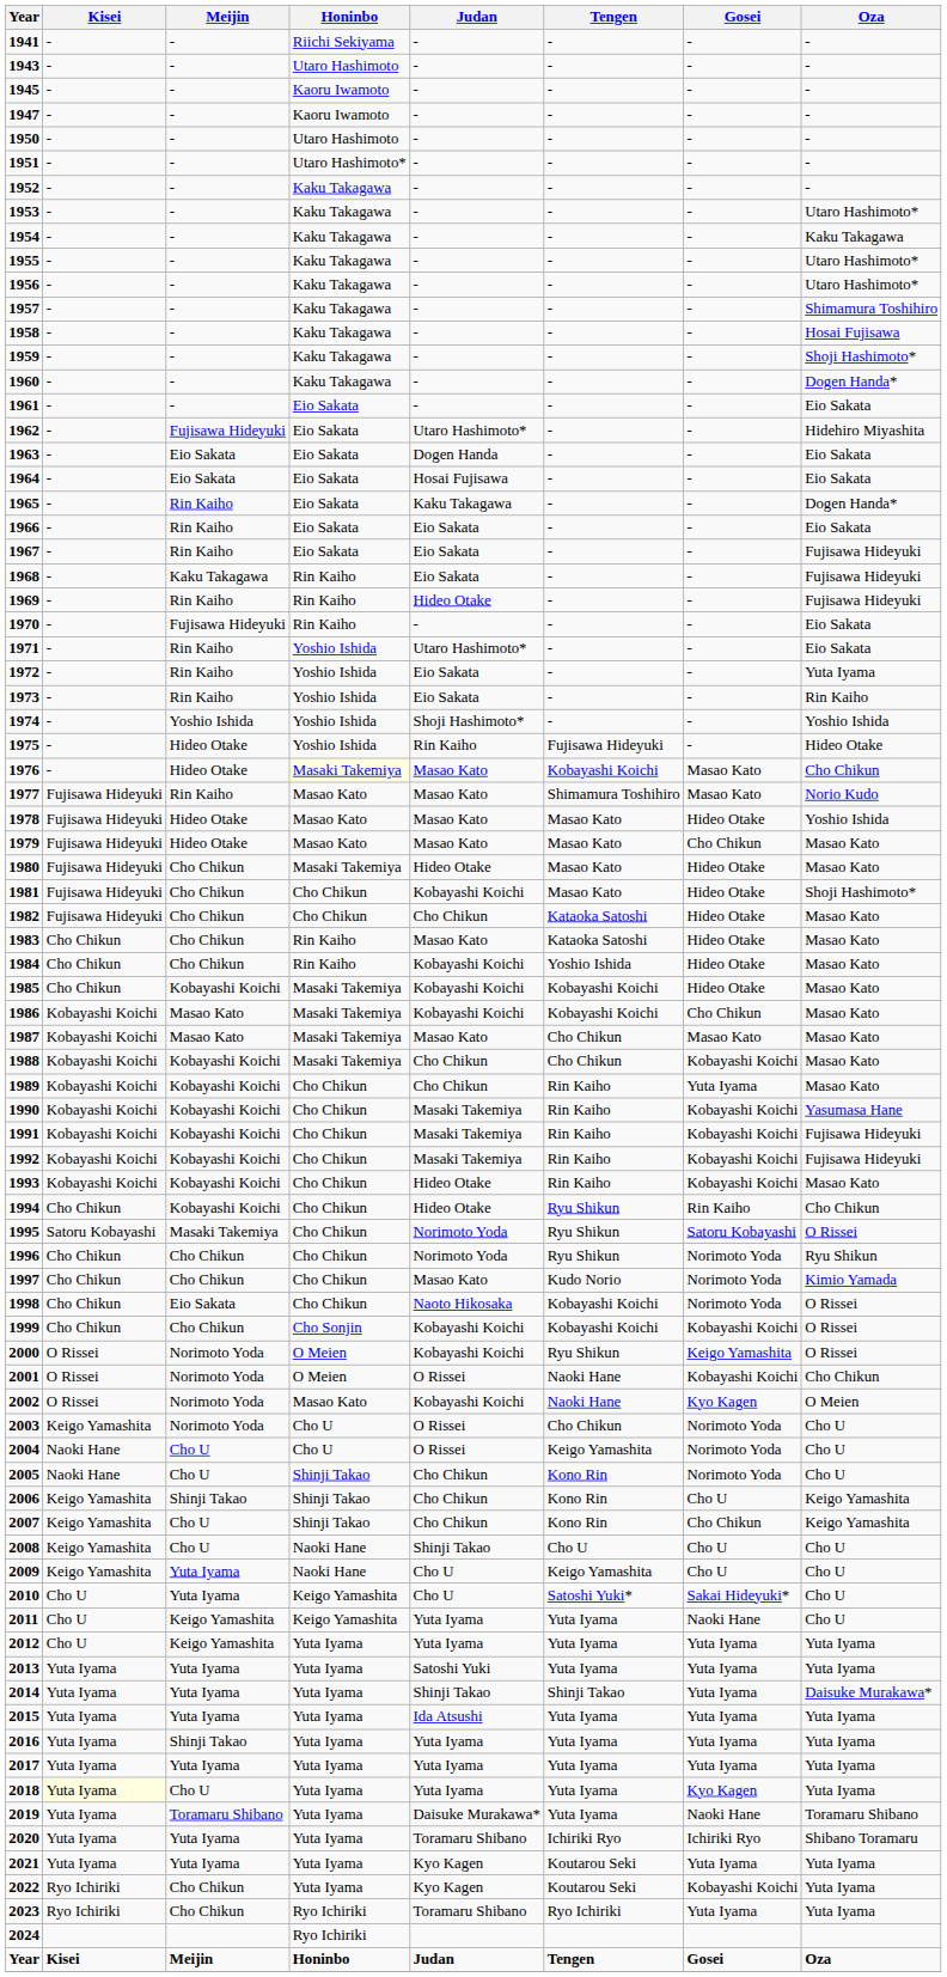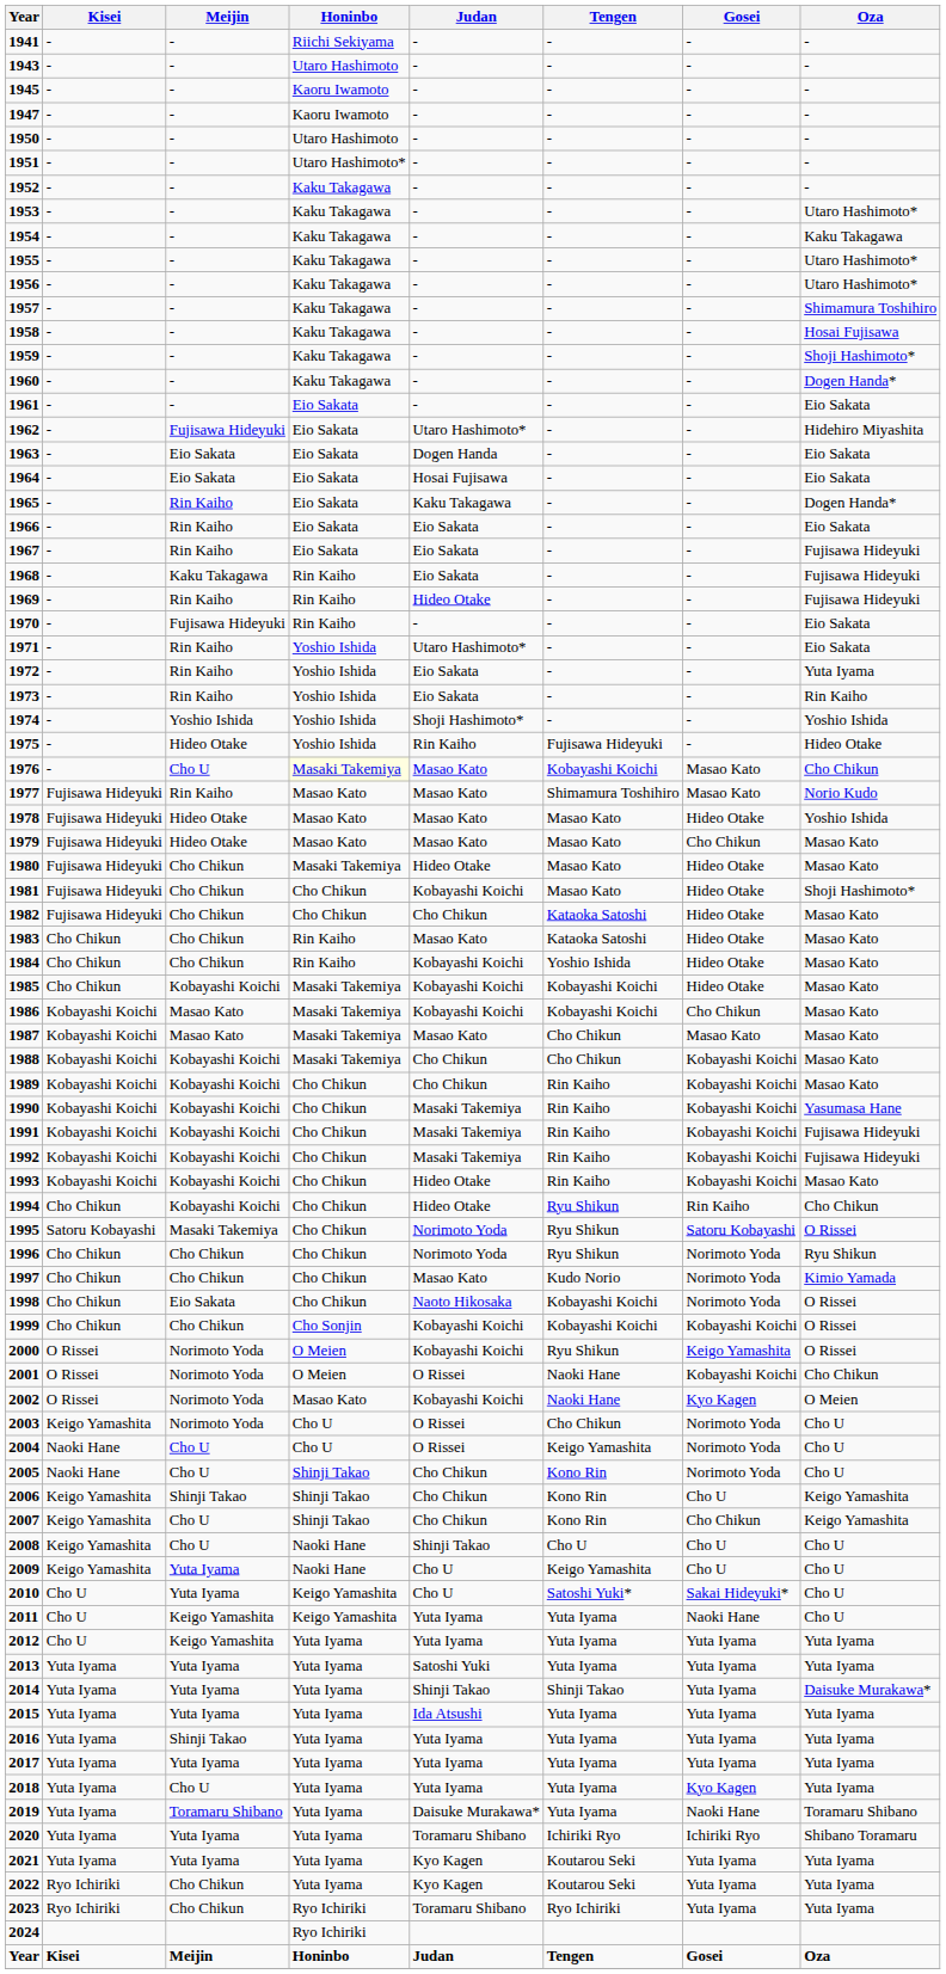1976 | Meijin: Hideo Otake -> Cho U
1989 | Gosei: Yuta Iyama -> Kobayashi Koichi
2018 | Kisei: lightyellow background -> no background
2022 | Gosei: Kobayashi Koichi -> Yuta Iyama
